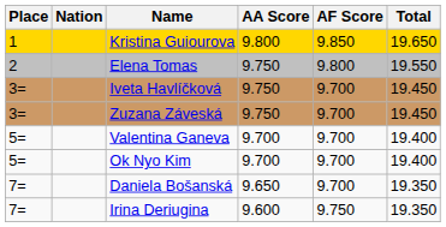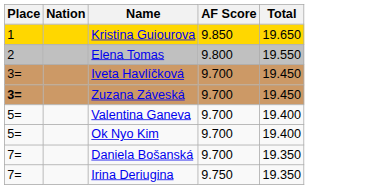- column: AA Score | 9.800 | 9.750 | 9.750 | 9.750 | 9.700 | 9.700 | 9.650 | 9.600
Zuzana Záveská | Place: normal -> bold
